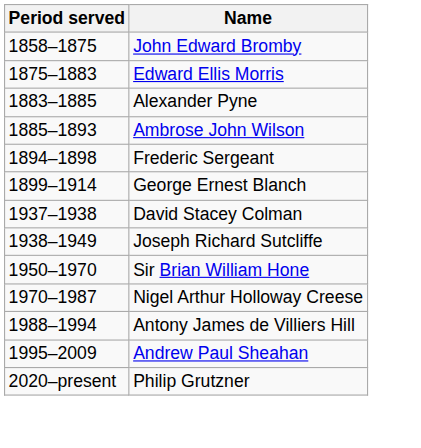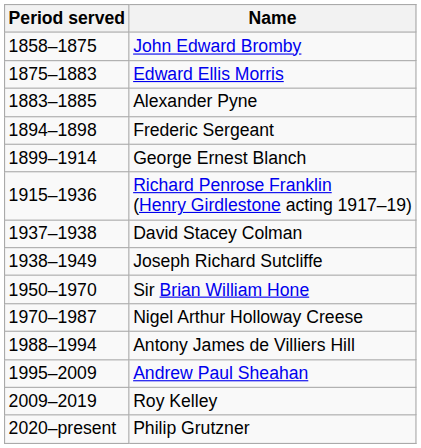- row: 1885–1893 | Ambrose John Wilson
+ row: 1915–1936 | Richard Penrose Franklin (Henry Girdlestone acting 1917–19)
+ row: 2009–2019 | Roy Kelley
